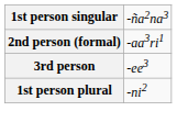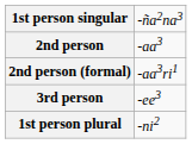+ row: 2nd person | -aa3
